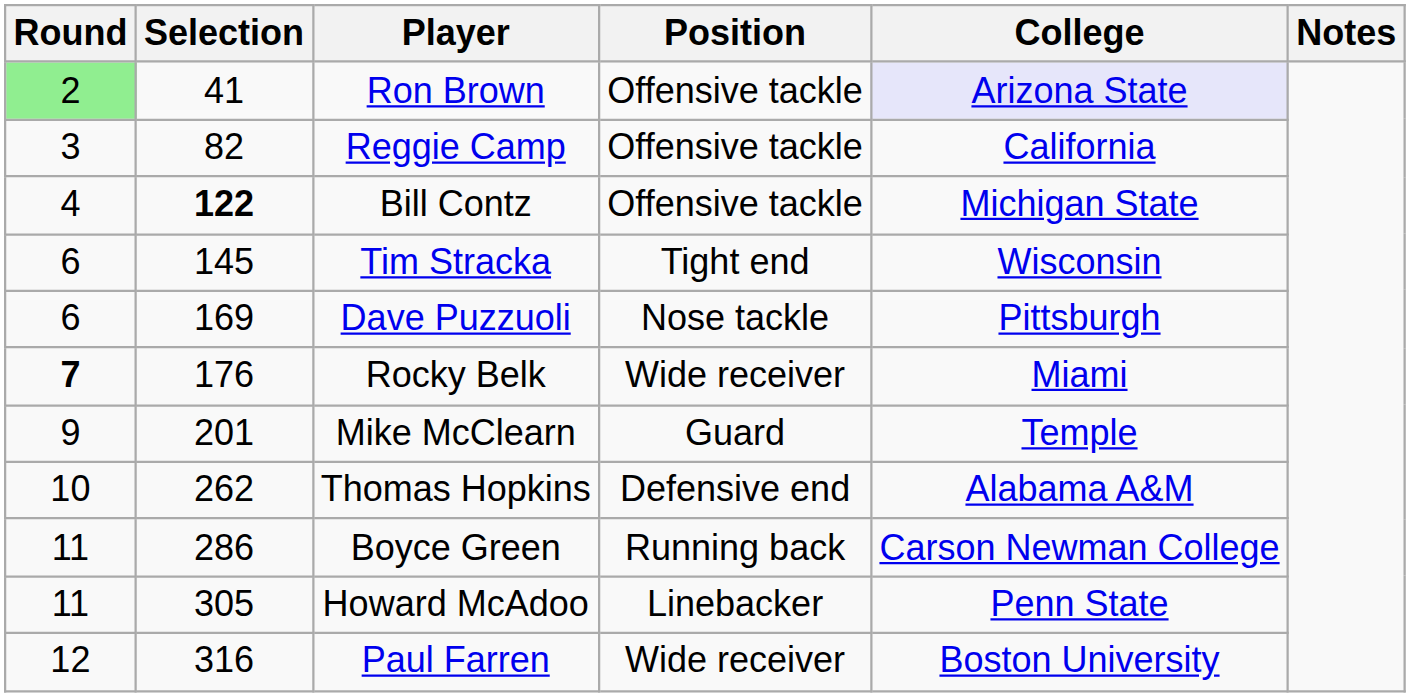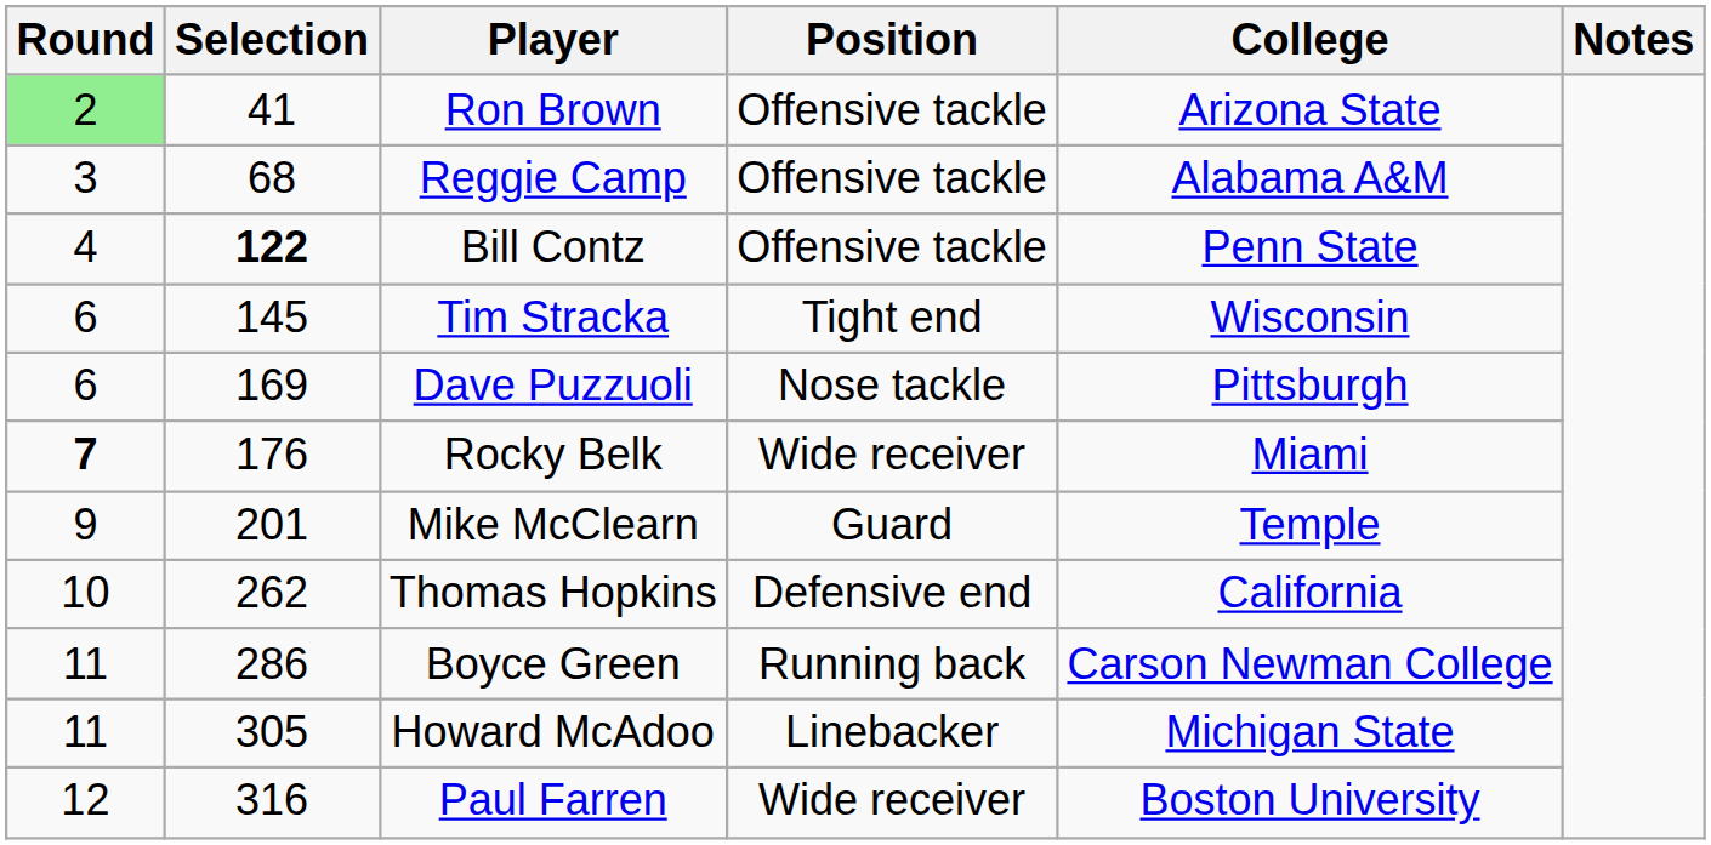Ron Brown | College: lavender background -> no background
Reggie Camp | Selection: 82 -> 68
Reggie Camp | College: California -> Alabama A&M
Bill Contz | College: Michigan State -> Penn State
Thomas Hopkins | College: Alabama A&M -> California
Howard McAdoo | College: Penn State -> Michigan State
